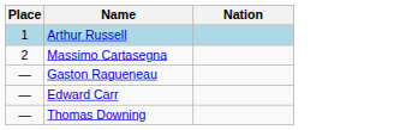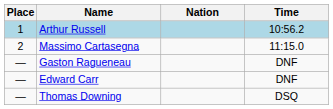+ column: Time | 10:56.2 | 11:15.0 | DNF | DNF | DSQ
